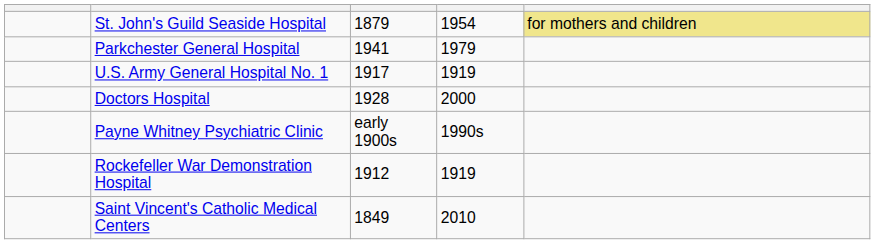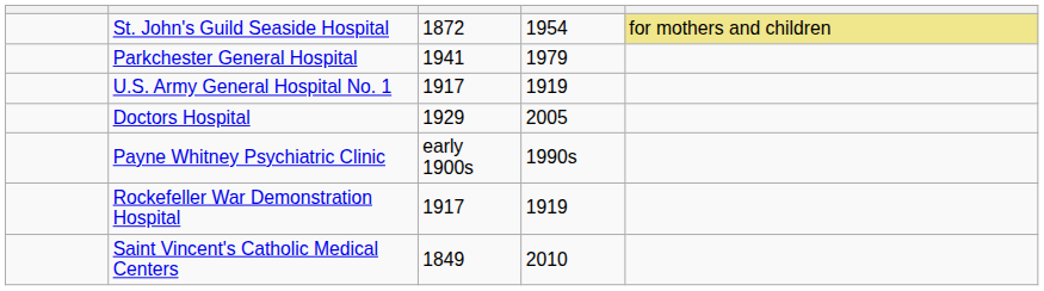St. John's Guild Seaside Hospital | column 3: 1879 -> 1872
Doctors Hospital | column 3: 1928 -> 1929
Doctors Hospital | column 4: 2000 -> 2005
Rockefeller War Demonstration Hospital | column 3: 1912 -> 1917
